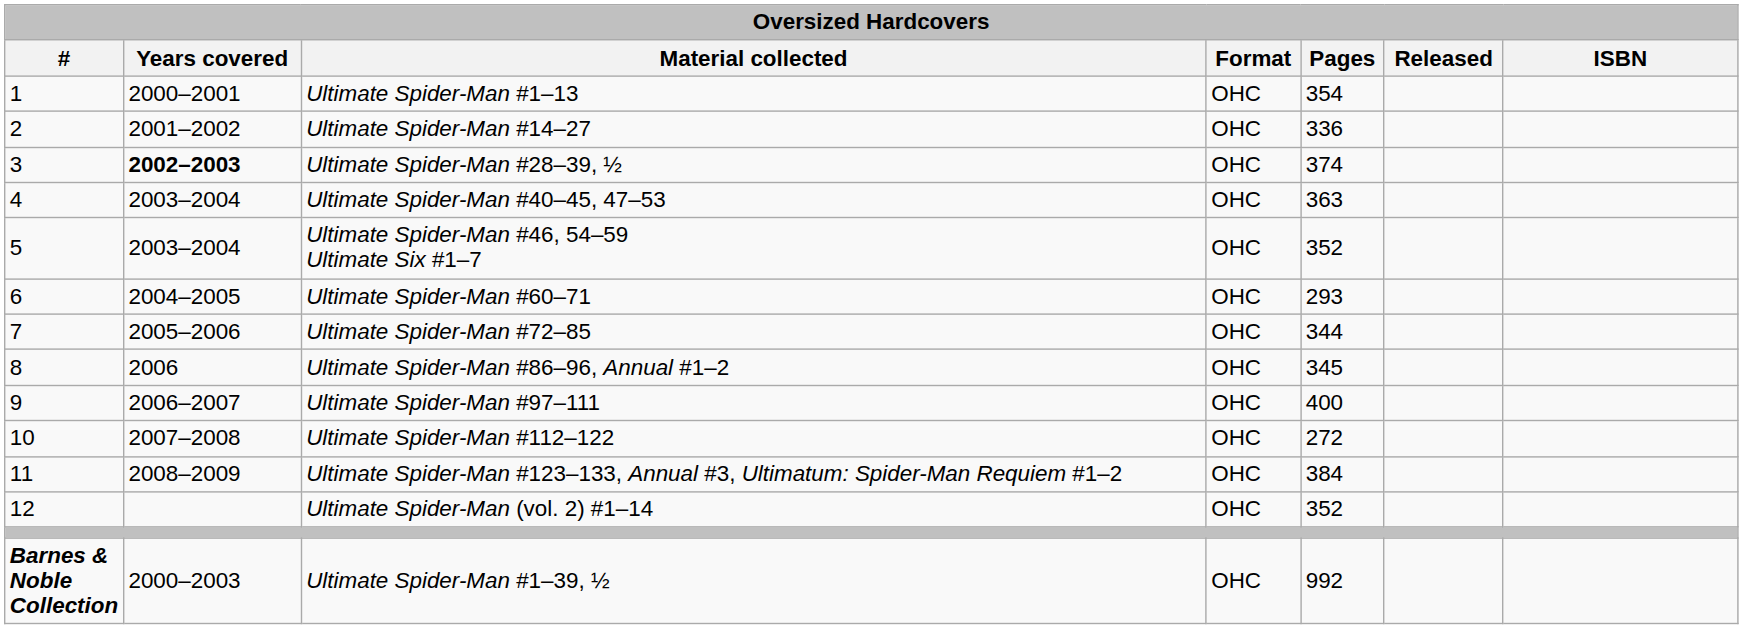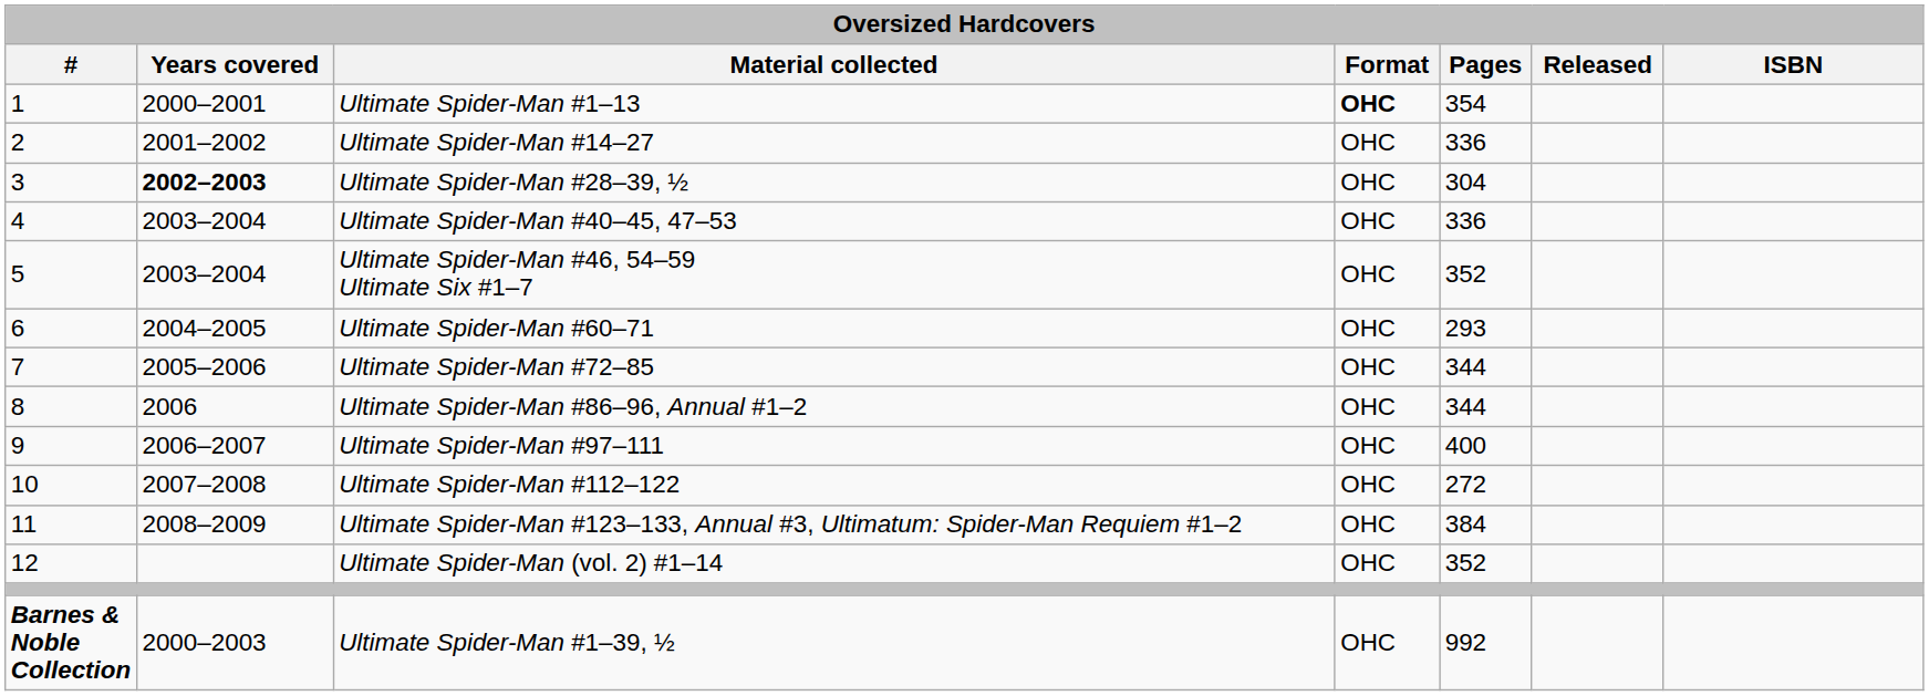Ultimate Spider-Man #1–13 | Format: normal -> bold
Ultimate Spider-Man #28–39, ½ | Pages: 374 -> 304
Ultimate Spider-Man #40–45, 47–53 | Pages: 363 -> 336
Ultimate Spider-Man #86–96, Annual #1–2 | Pages: 345 -> 344
